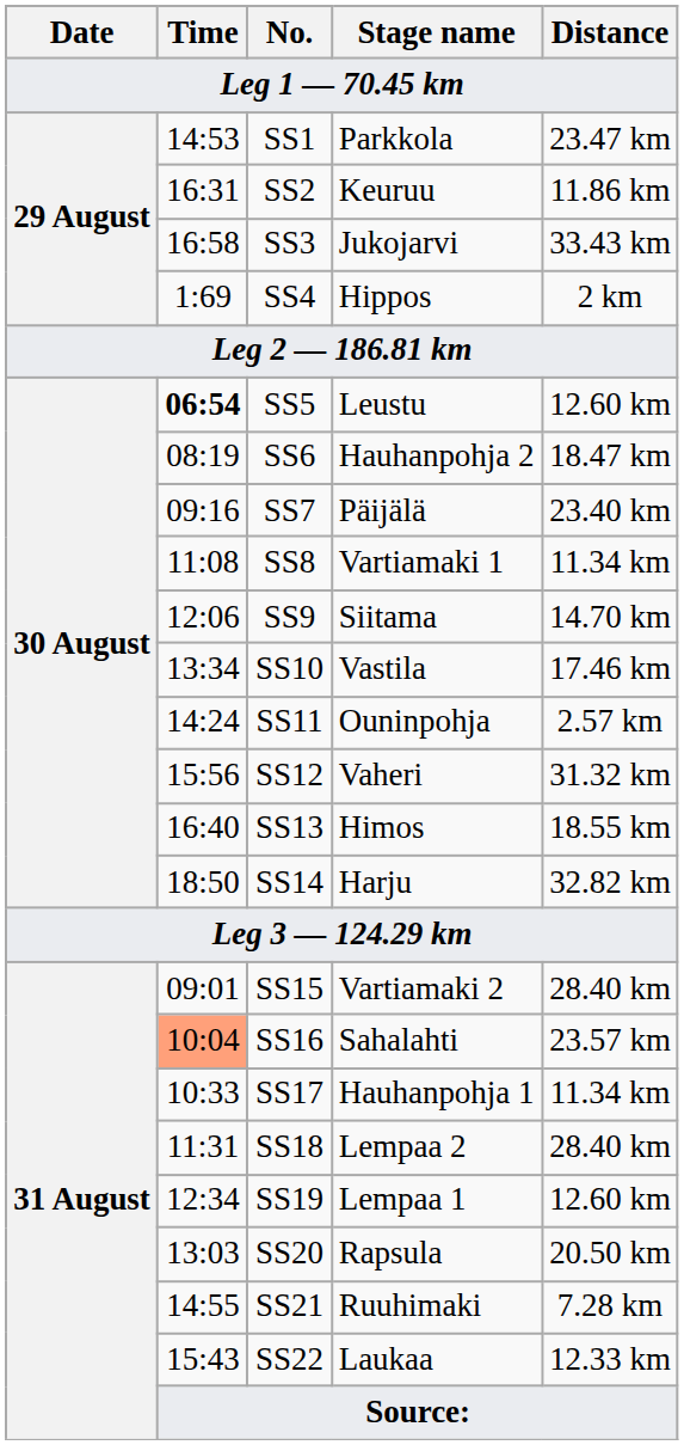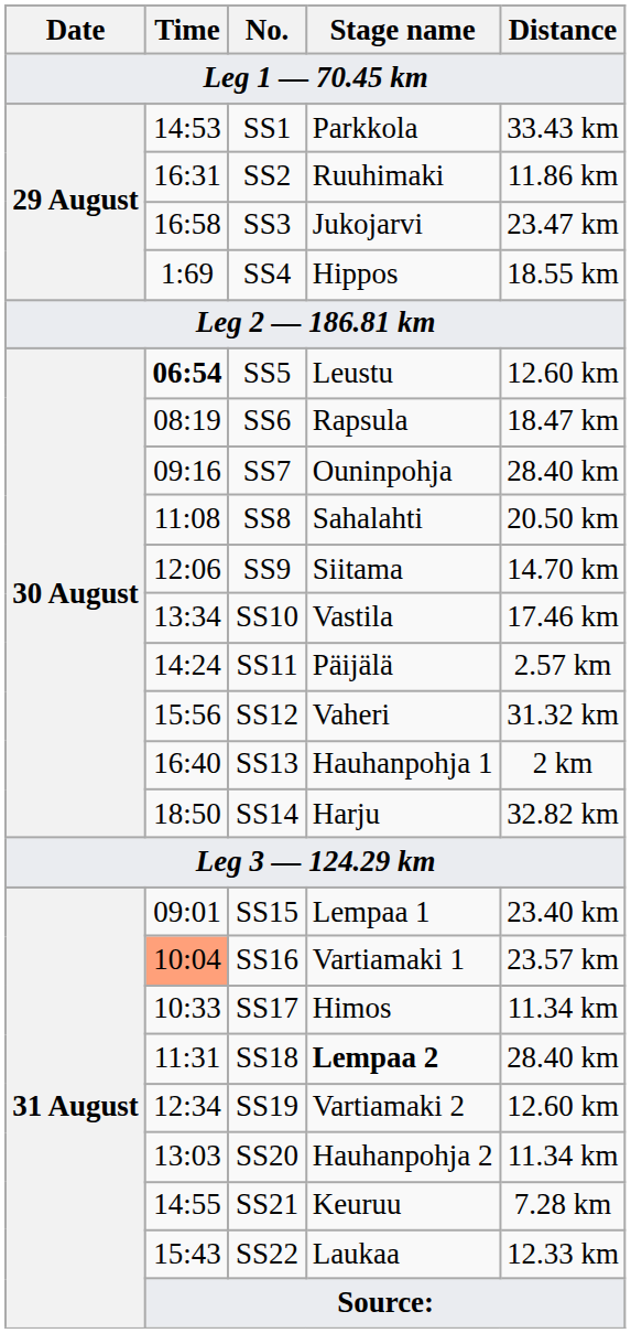SS1 | Distance: 23.47 km -> 33.43 km
SS2 | Stage name: Keuruu -> Ruuhimaki
SS3 | Distance: 33.43 km -> 23.47 km
SS4 | Distance: 2 km -> 18.55 km
SS6 | Stage name: Hauhanpohja 2 -> Rapsula
SS7 | Stage name: Päijälä -> Ouninpohja
SS7 | Distance: 23.40 km -> 28.40 km
SS8 | Stage name: Vartiamaki 1 -> Sahalahti
SS8 | Distance: 11.34 km -> 20.50 km
SS11 | Stage name: Ouninpohja -> Päijälä
SS13 | Stage name: Himos -> Hauhanpohja 1
SS13 | Distance: 18.55 km -> 2 km
SS15 | Stage name: Vartiamaki 2 -> Lempaa 1
SS15 | Distance: 28.40 km -> 23.40 km
SS16 | Stage name: Sahalahti -> Vartiamaki 1
SS17 | Stage name: Hauhanpohja 1 -> Himos
SS18 | Stage name: normal -> bold
SS19 | Stage name: Lempaa 1 -> Vartiamaki 2
SS20 | Stage name: Rapsula -> Hauhanpohja 2
SS20 | Distance: 20.50 km -> 11.34 km
SS21 | Stage name: Ruuhimaki -> Keuruu
